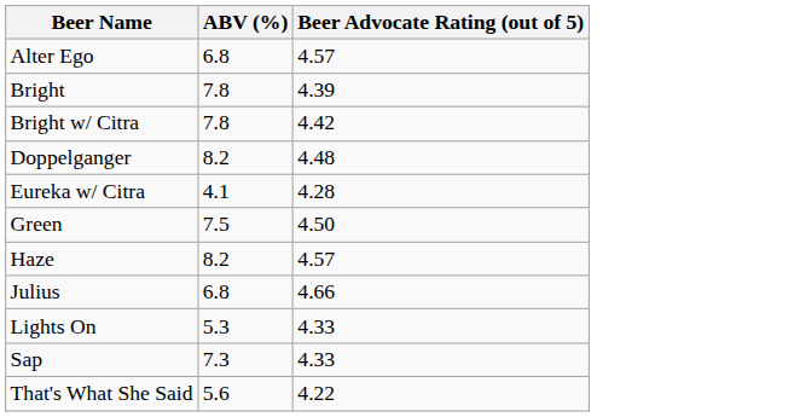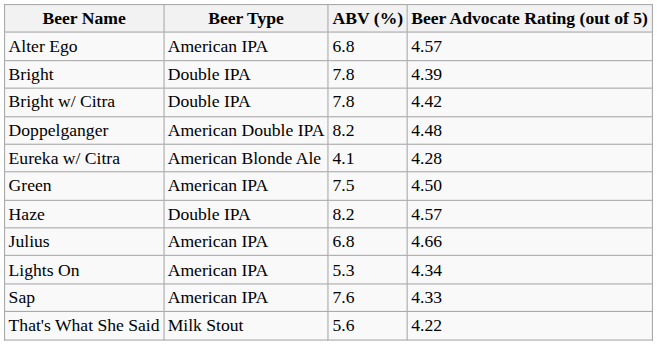+ column: Beer Type | American IPA | Double IPA | Double IPA | American Double IPA | American Blonde Ale | American IPA | Double IPA | American IPA | American IPA | American IPA | Milk Stout
Lights On | Beer Advocate Rating (out of 5): 4.33 -> 4.34
Sap | ABV (%): 7.3 -> 7.6
